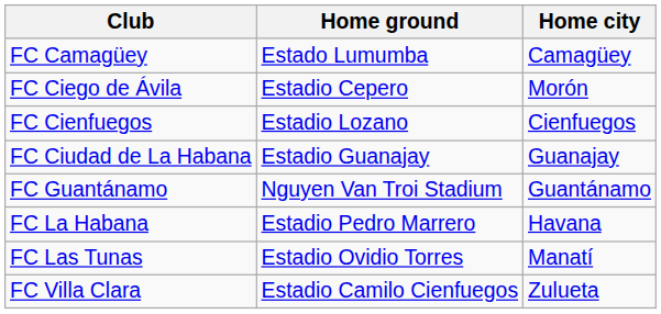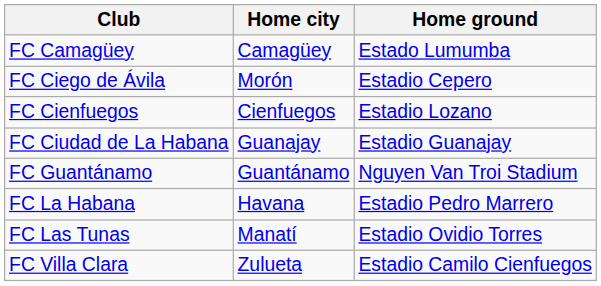columns swapped: Home city <-> Home ground
